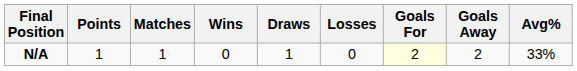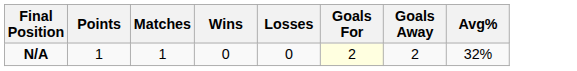- column: Draws | 1
N/A | Avg%: 33% -> 32%
